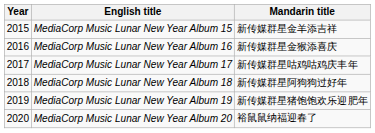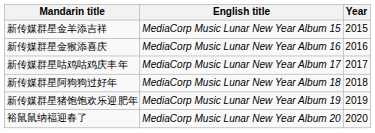columns swapped: Year <-> Mandarin title
